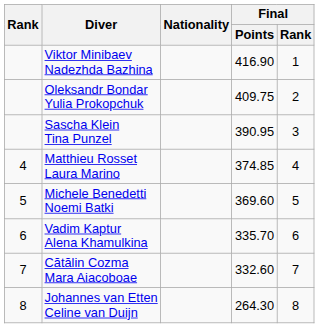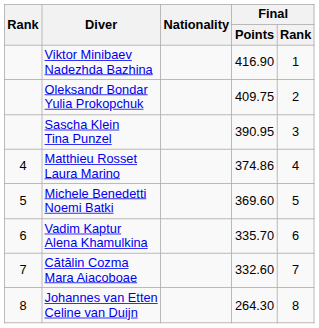Matthieu Rosset Laura Marino | Final / Points: 374.85 -> 374.86
